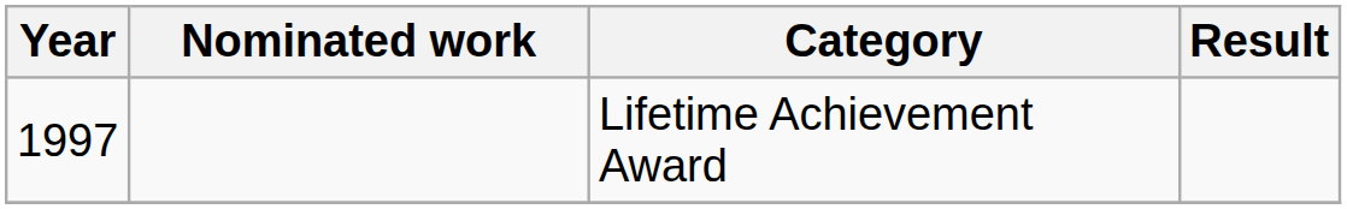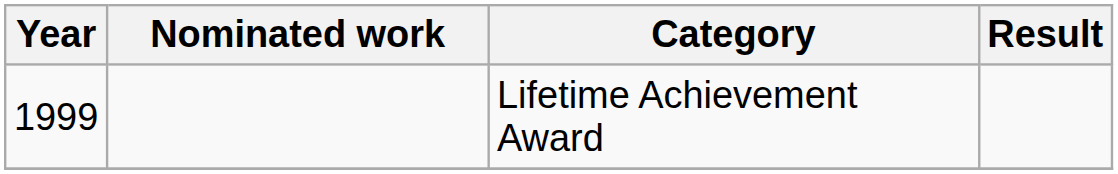Lifetime Achievement Award | Year: 1997 -> 1999
